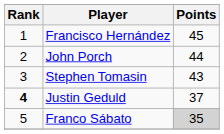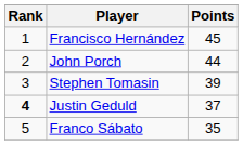Stephen Tomasin | Points: 43 -> 39
Franco Sábato | Points: lightgrey background -> no background
